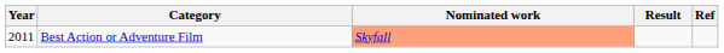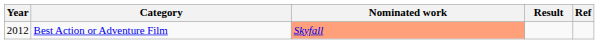Best Action or Adventure Film | Year: 2011 -> 2012
